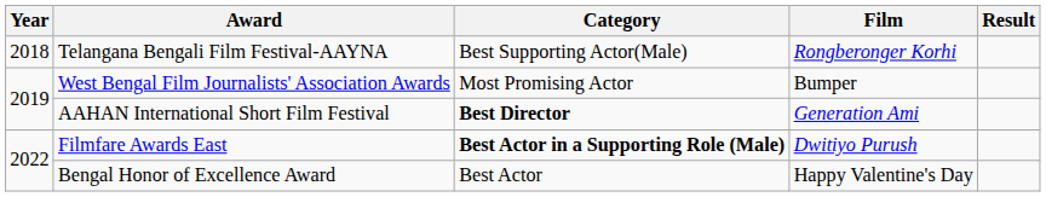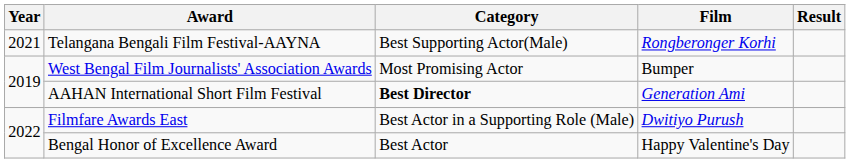Telangana Bengali Film Festival-AAYNA | Year: 2018 -> 2021
Filmfare Awards East | Category: bold -> normal
